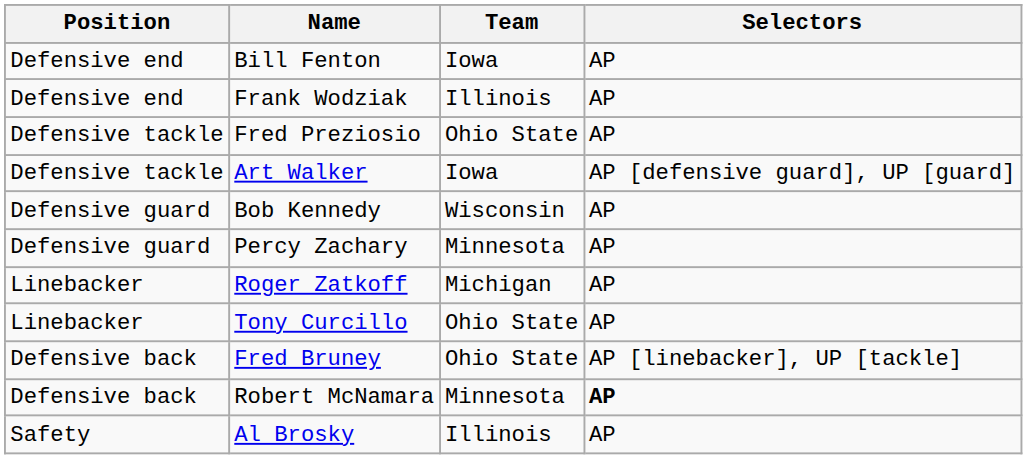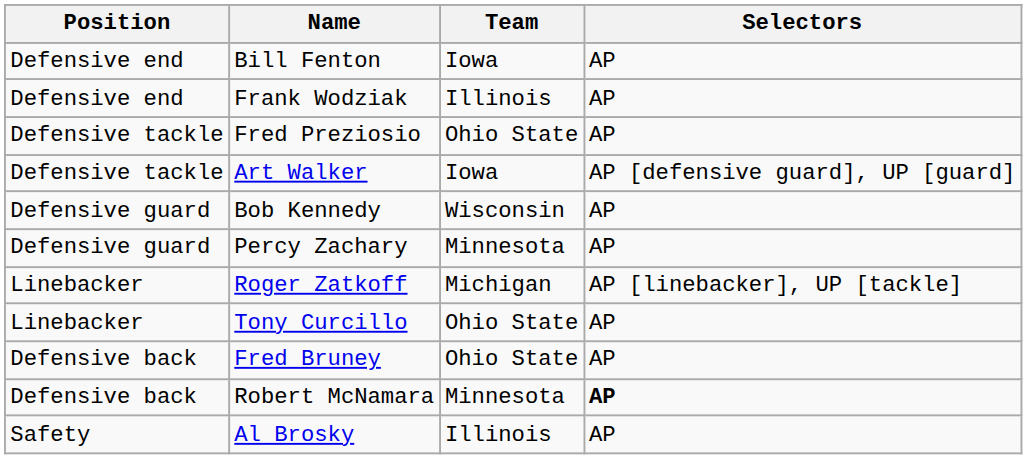Roger Zatkoff | Selectors: AP -> AP [linebacker], UP [tackle]
Fred Bruney | Selectors: AP [linebacker], UP [tackle] -> AP
